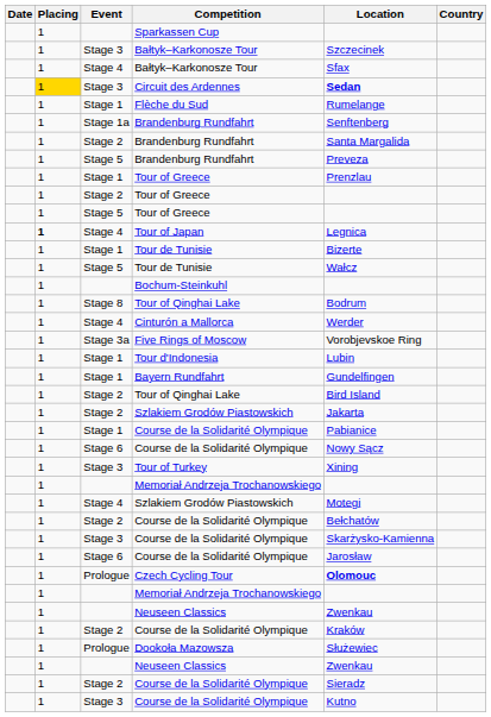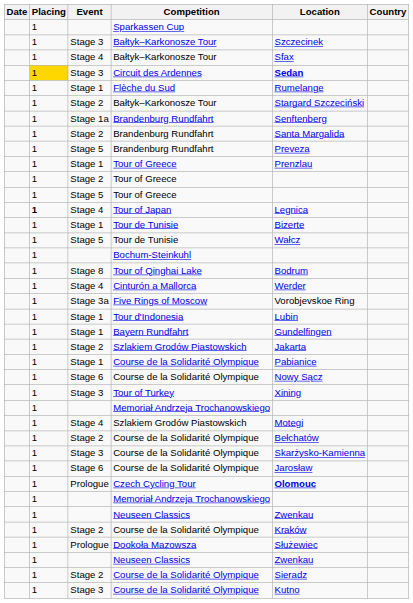+ row: 1 | Stage 2 | Bałtyk–Karkonosze Tour | Stargard Szczeciński
- row: 1 | Stage 2 | Tour of Qinghai Lake | Bird Island
